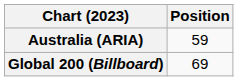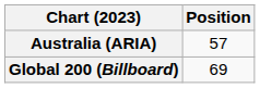Australia (ARIA) | Position: 59 -> 57
